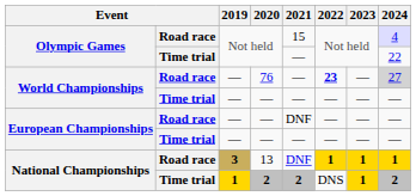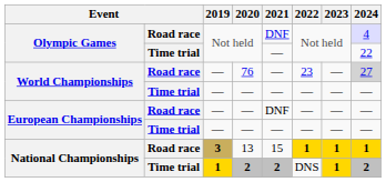Road race / Not held | 2021: 15 -> DNF
76 | 2022: bold -> normal
13 | 2021: DNF -> 15
